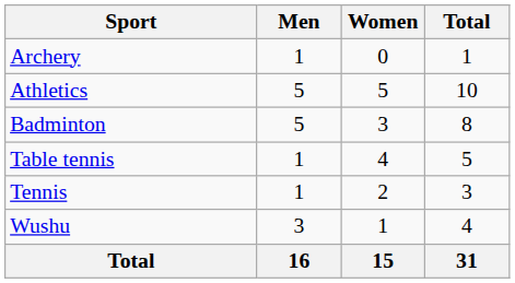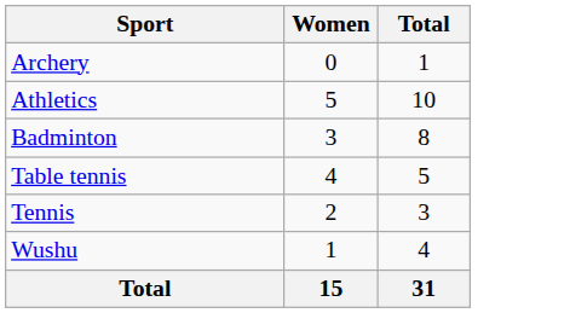- column: Men | 1 | 5 | 5 | 1 | 1 | 3 | 16
